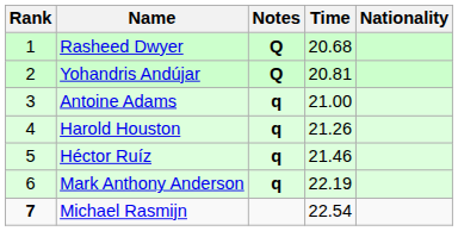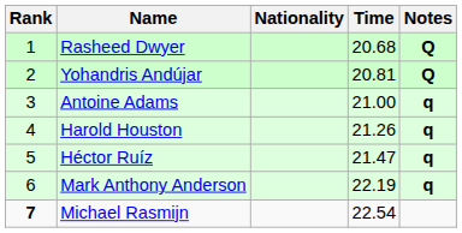columns swapped: Nationality <-> Notes
Héctor Ruíz | Time: 21.46 -> 21.47
